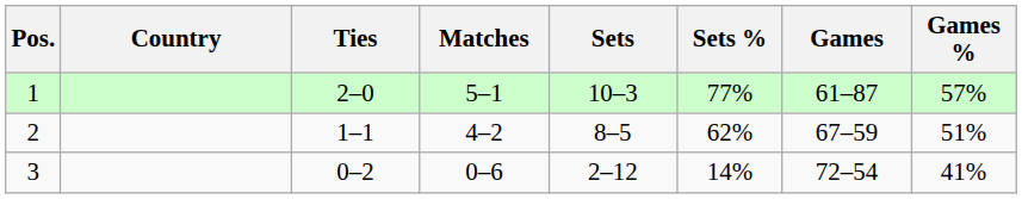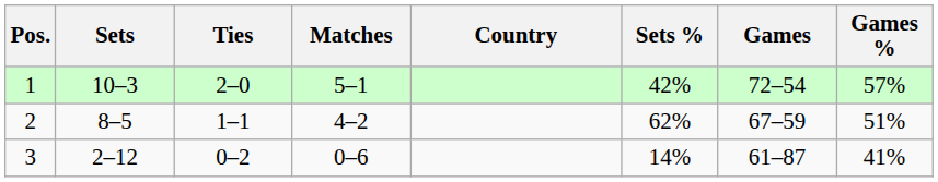columns swapped: Country <-> Sets
1 | Sets %: 77% -> 42%
1 | Games: 61–87 -> 72–54
3 | Games: 72–54 -> 61–87
